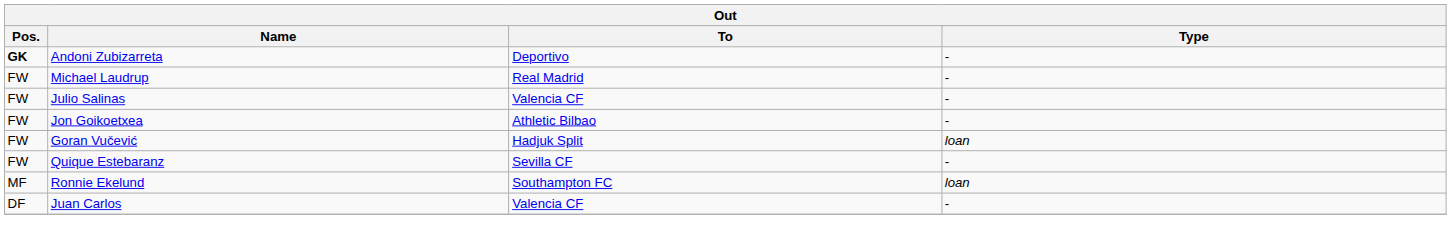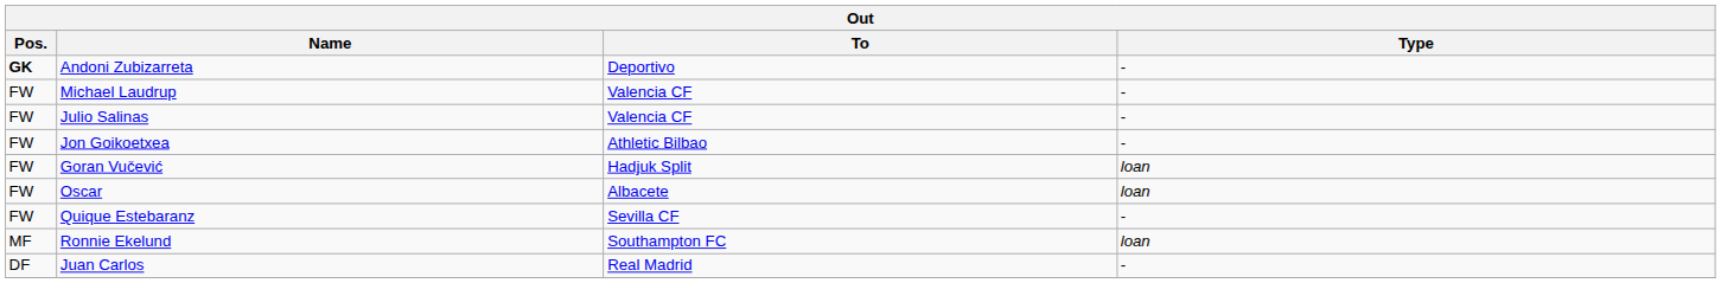Michael Laudrup | To: Real Madrid -> Valencia CF
+ row: FW | Oscar | Albacete | loan
Juan Carlos | To: Valencia CF -> Real Madrid
